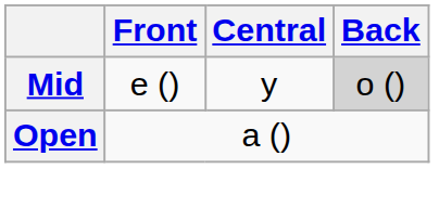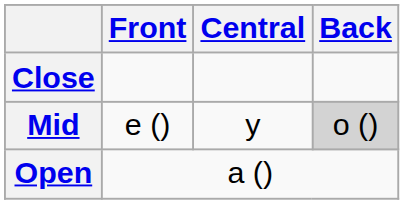+ row: Close
